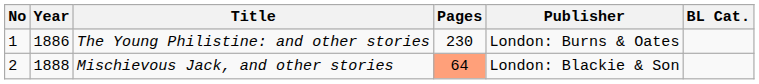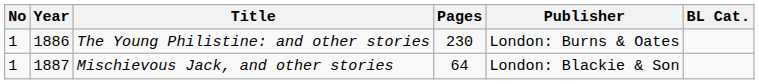Mischievous Jack, and other stories | No: 2 -> 1
Mischievous Jack, and other stories | Year: 1888 -> 1887
Mischievous Jack, and other stories | Pages: lightsalmon background -> no background
